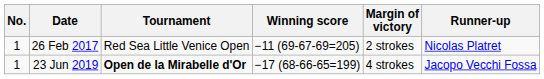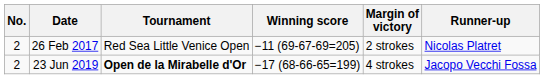26 Feb 2017 | No.: 1 -> 2
23 Jun 2019 | No.: 1 -> 2
